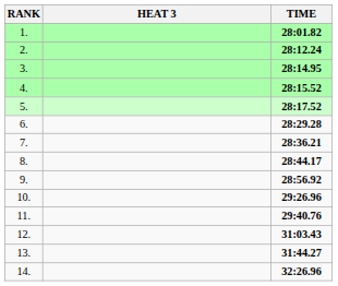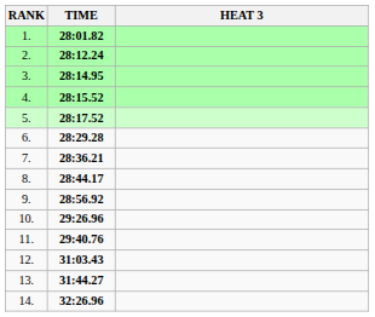columns swapped: HEAT 3 <-> TIME
